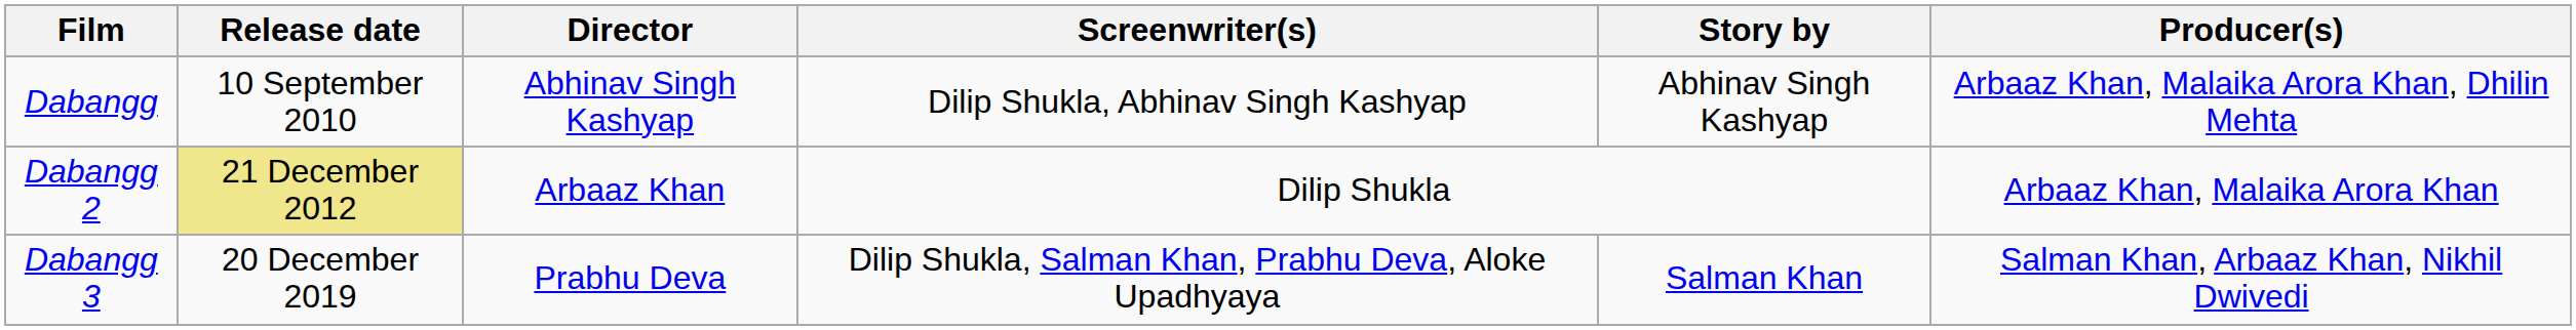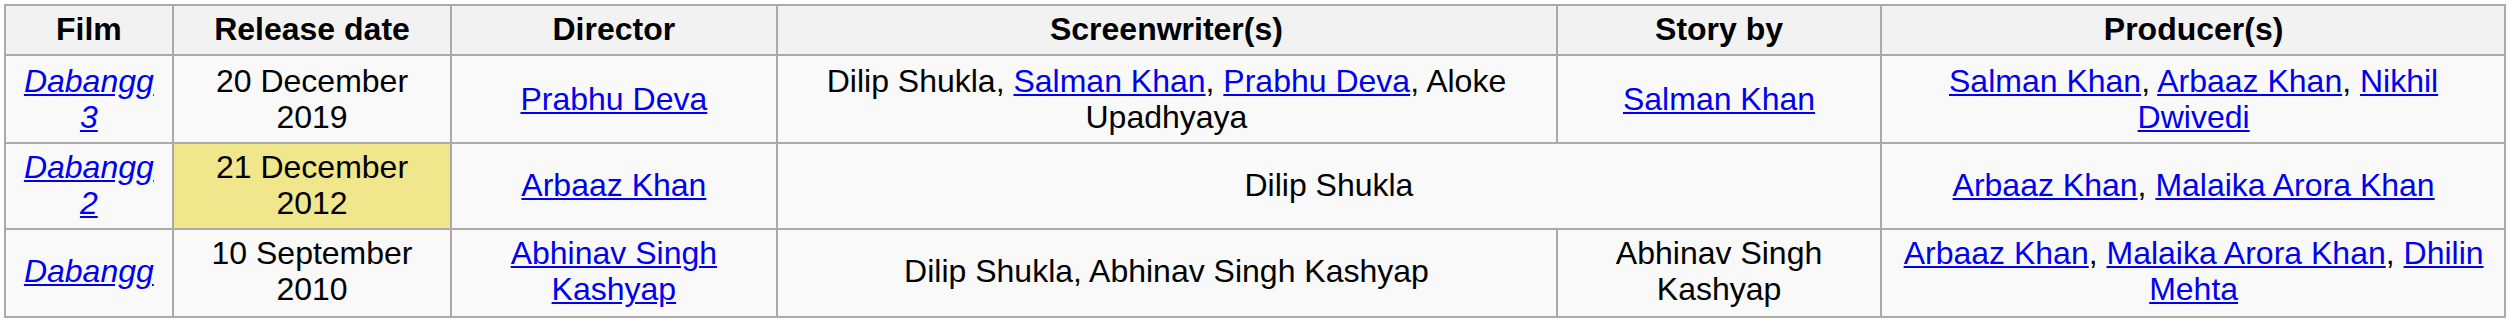rows swapped: Dabangg <-> Dabangg 3
